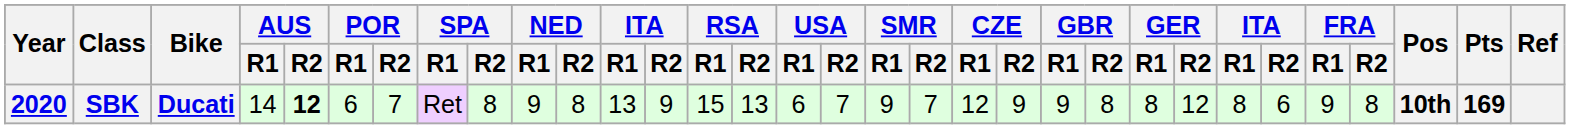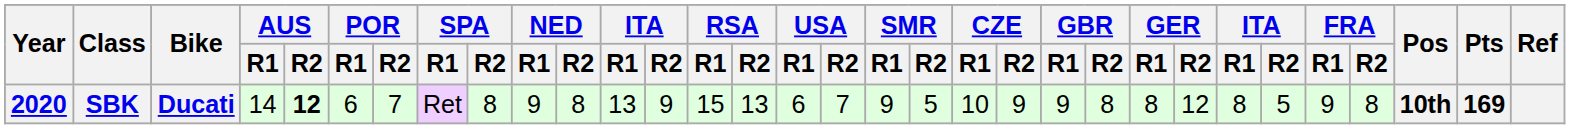SBK | SMR / R2: 7 -> 5
SBK | CZE / R1: 12 -> 10
SBK | column 27: 6 -> 5
